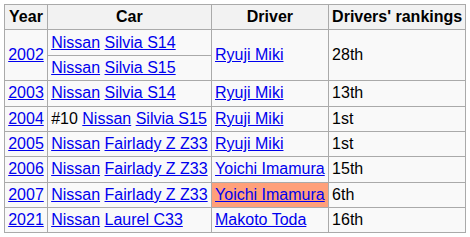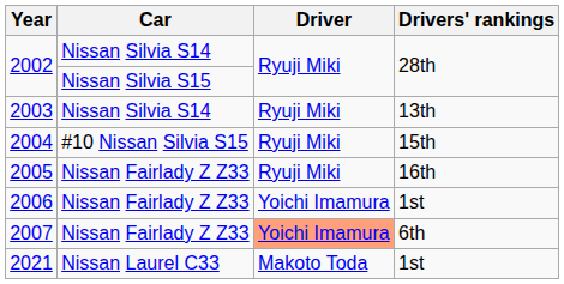2004 | Drivers' rankings: 1st -> 15th
2005 | Drivers' rankings: 1st -> 16th
2006 | Drivers' rankings: 15th -> 1st
2021 | Drivers' rankings: 16th -> 1st
